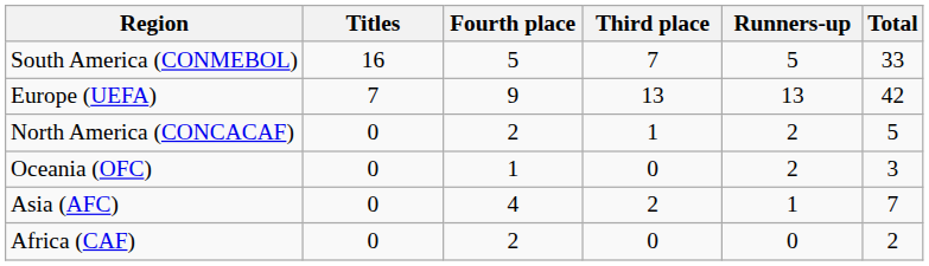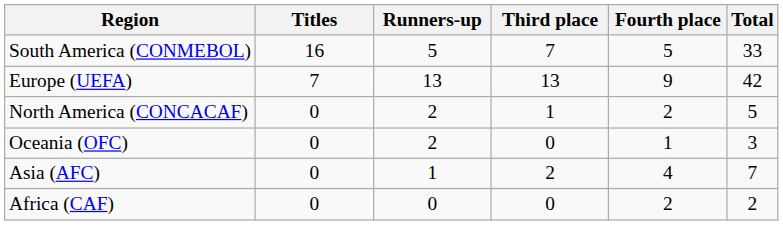columns swapped: Runners-up <-> Fourth place
